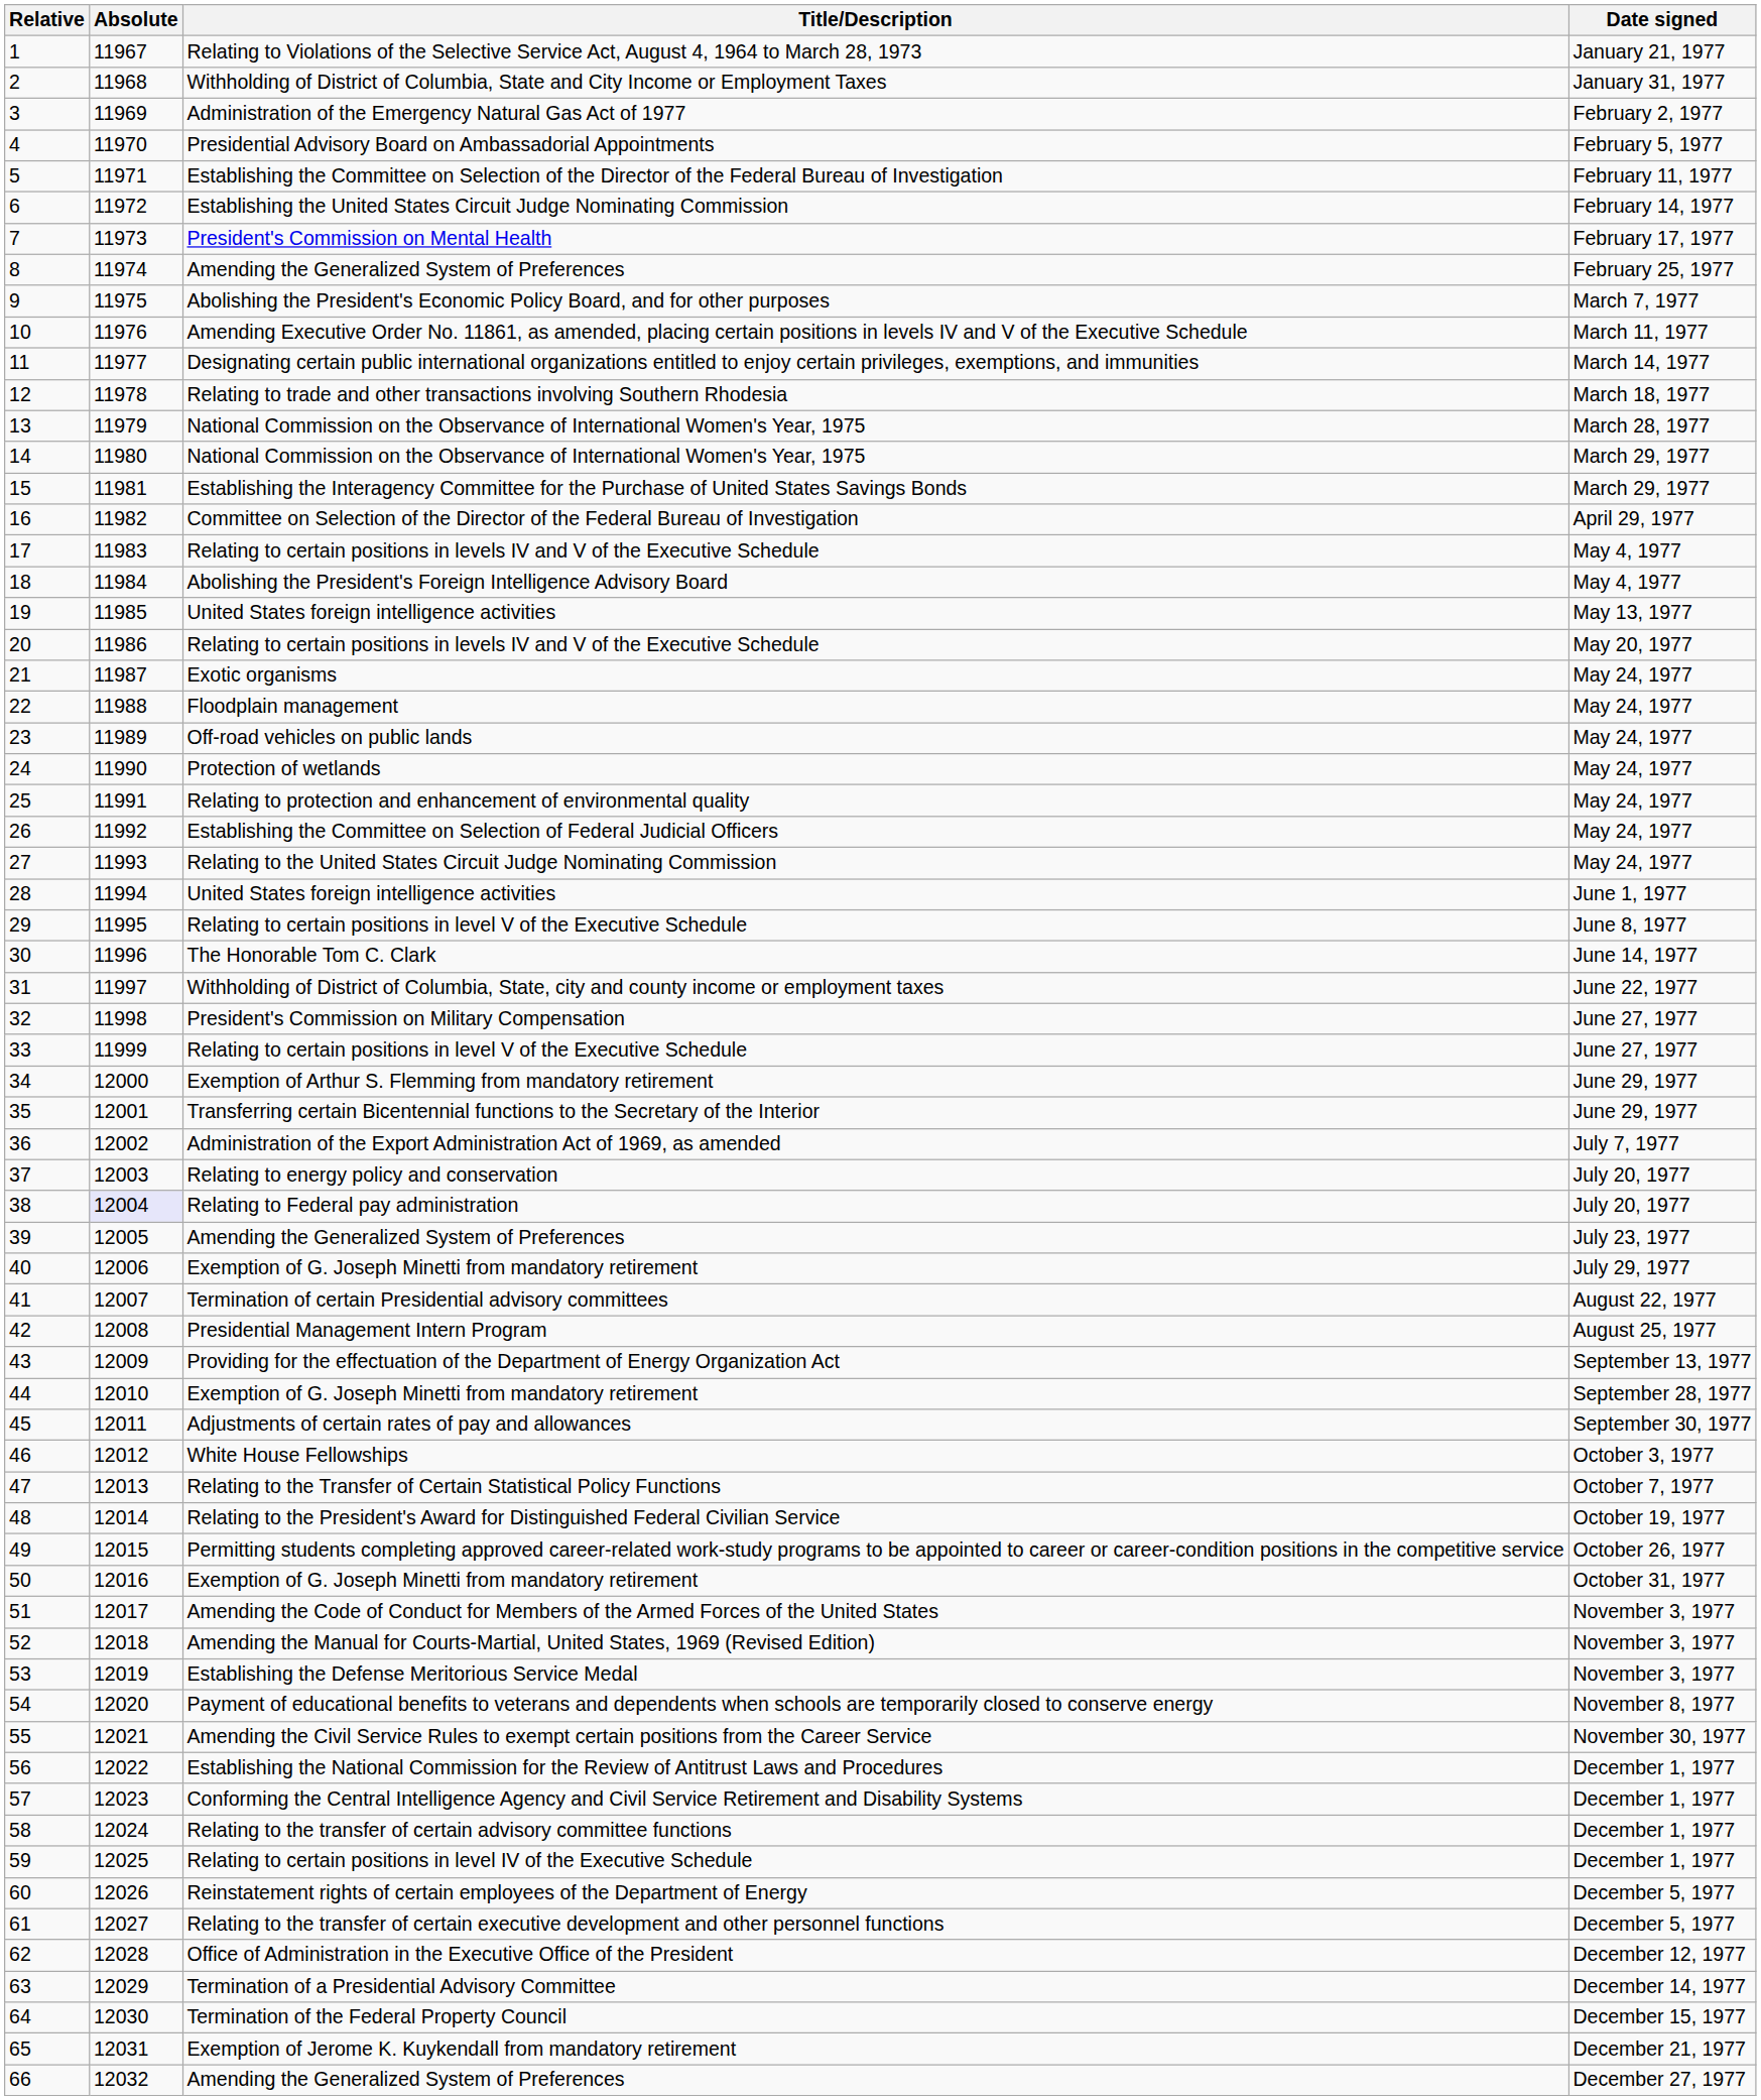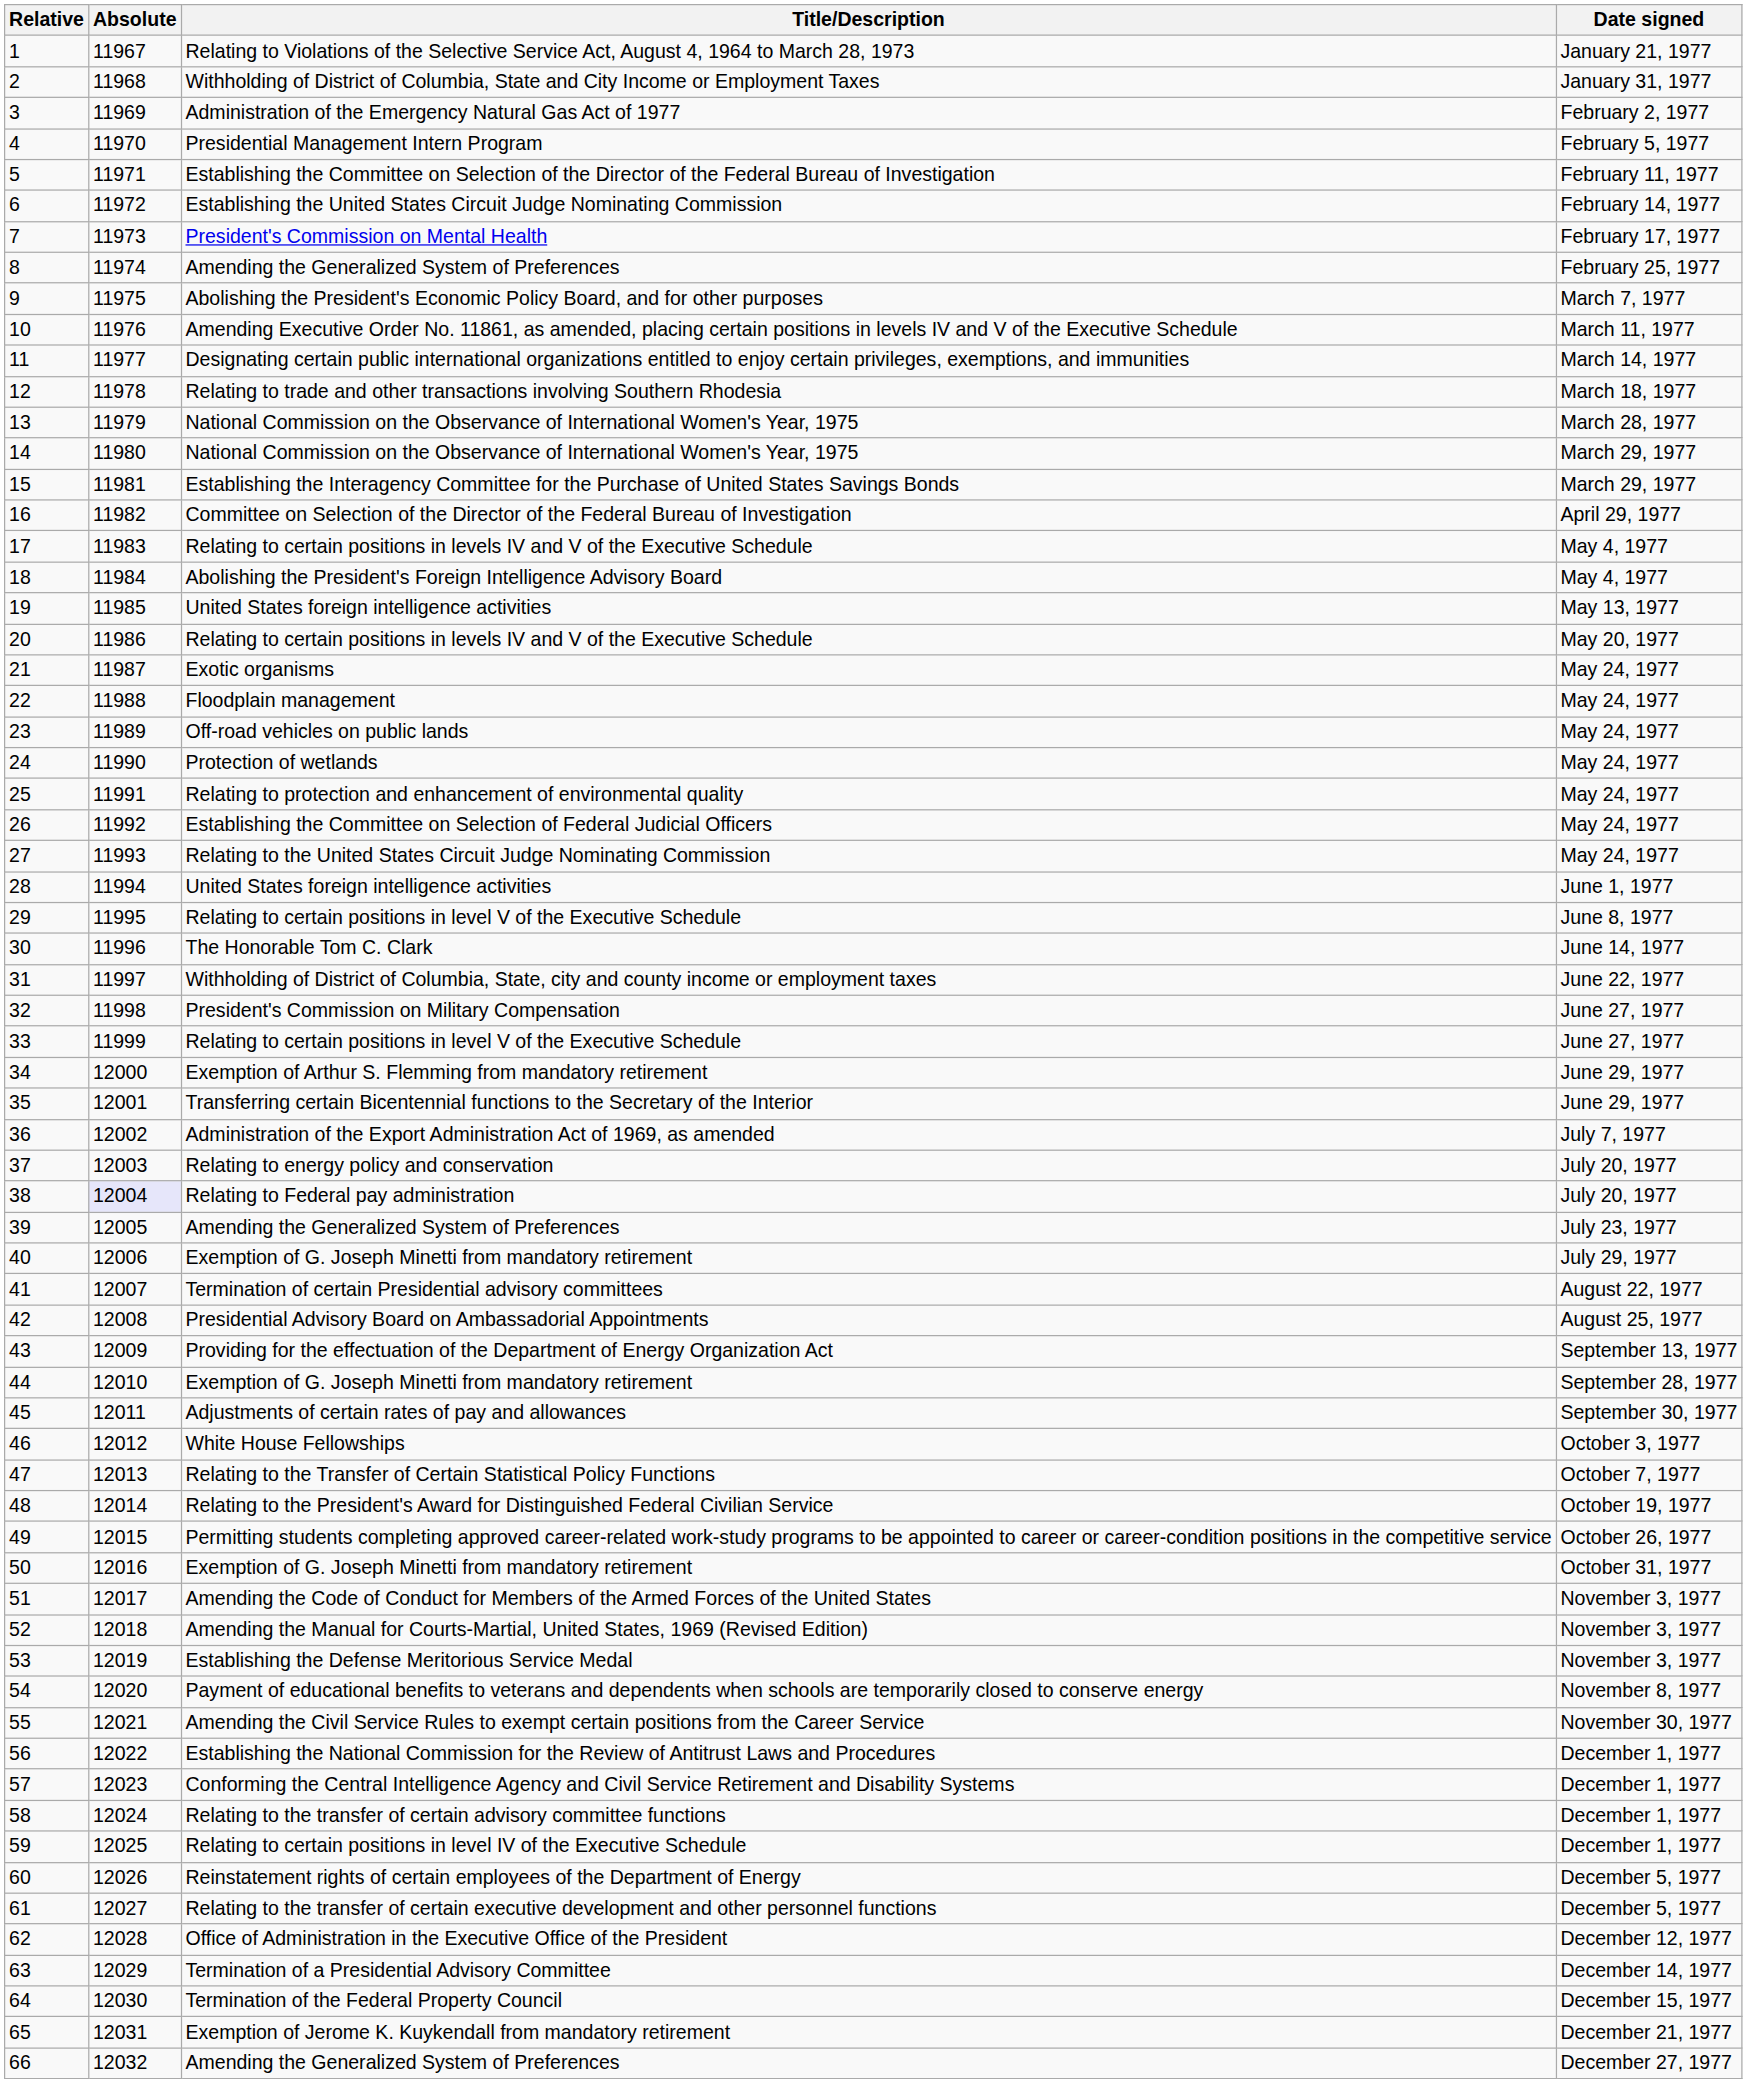4 | Title/Description: Presidential Advisory Board on Ambassadorial Appointments -> Presidential Management Intern Program
42 | Title/Description: Presidential Management Intern Program -> Presidential Advisory Board on Ambassadorial Appointments
